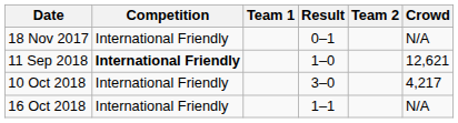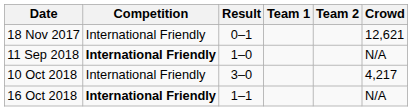columns swapped: Team 1 <-> Result
18 Nov 2017 | Crowd: N/A -> 12,621
11 Sep 2018 | Crowd: 12,621 -> N/A
16 Oct 2018 | Competition: normal -> bold
